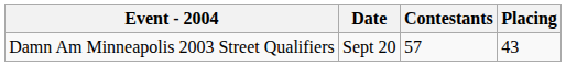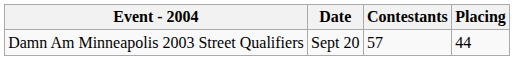Damn Am Minneapolis 2003 Street Qualifiers | Placing: 43 -> 44
